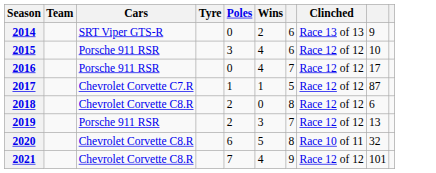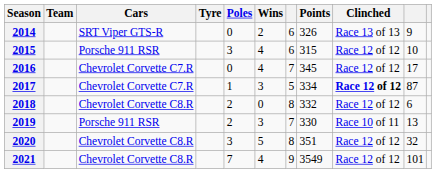+ column: Points | 326 | 315 | 345 | 334 | 332 | 330 | 351 | 3549
2016 | Cars: Porsche 911 RSR -> Chevrolet Corvette C7.R
2017 | Wins: 1 -> 3
2017 | Clinched: normal -> bold
2019 | Clinched: Race 12 of 12 -> Race 10 of 11
2020 | Poles: 6 -> 3
2020 | Clinched: Race 10 of 11 -> Race 12 of 12
